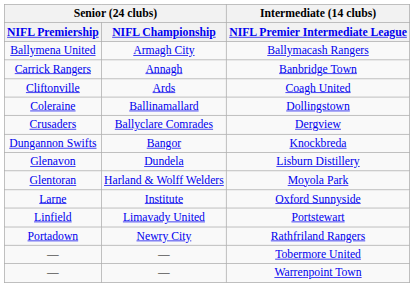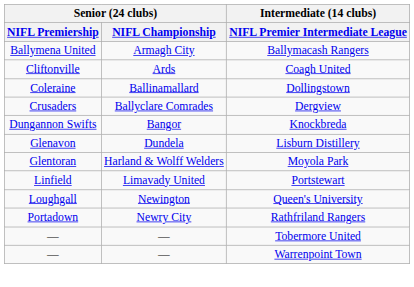- row: Carrick Rangers | Annagh | Banbridge Town
- row: Larne | Institute | Oxford Sunnyside
+ row: Loughgall | Newington | Queen's University
